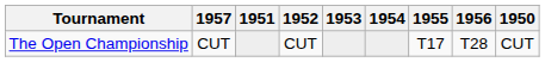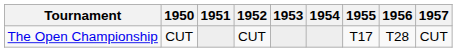columns swapped: 1950 <-> 1957
